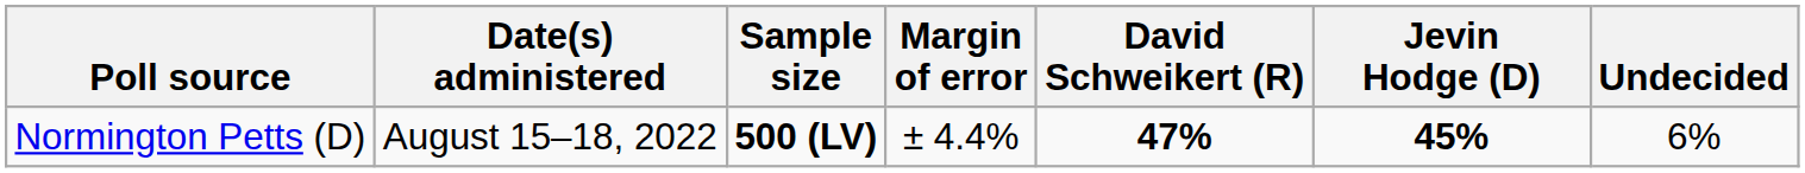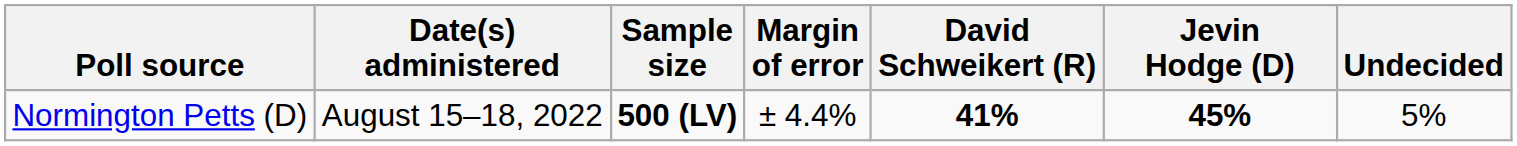Normington Petts (D) | David Schweikert (R): 47% -> 41%
Normington Petts (D) | Undecided: 6% -> 5%
